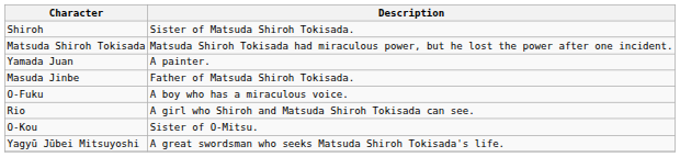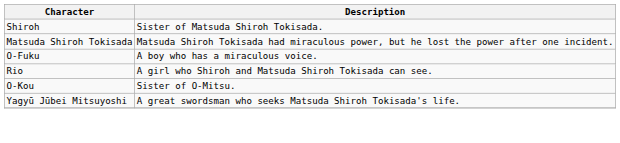- row: Yamada Juan | A painter.
- row: Masuda Jinbe | Father of Matsuda Shiroh Tokisada.
